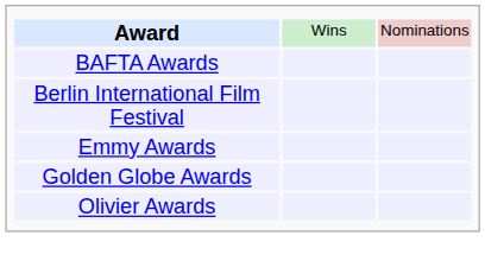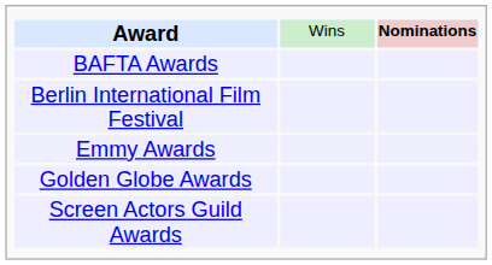Award | column 3: normal -> bold
+ row: Screen Actors Guild Awards
- row: Olivier Awards
